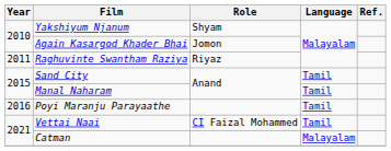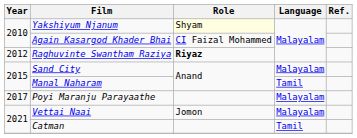Yakshiyum Njanum | Role: no background -> lightyellow background
Again Kasargod Khader Bhai | Role: Jomon -> CI Faizal Mohammed
Raghuvinte Swantham Raziya | Year: 2011 -> 2012
Raghuvinte Swantham Raziya | Role: normal -> bold
Sand City | Language: Tamil -> Malayalam
Poyi Maranju Parayaathe | Year: 2016 -> 2017
Poyi Maranju Parayaathe | Language: Tamil -> Malayalam
Vettai Naai | Role: CI Faizal Mohammed -> Jomon
Vettai Naai | Language: Tamil -> Malayalam
Catman | Language: Malayalam -> Tamil
